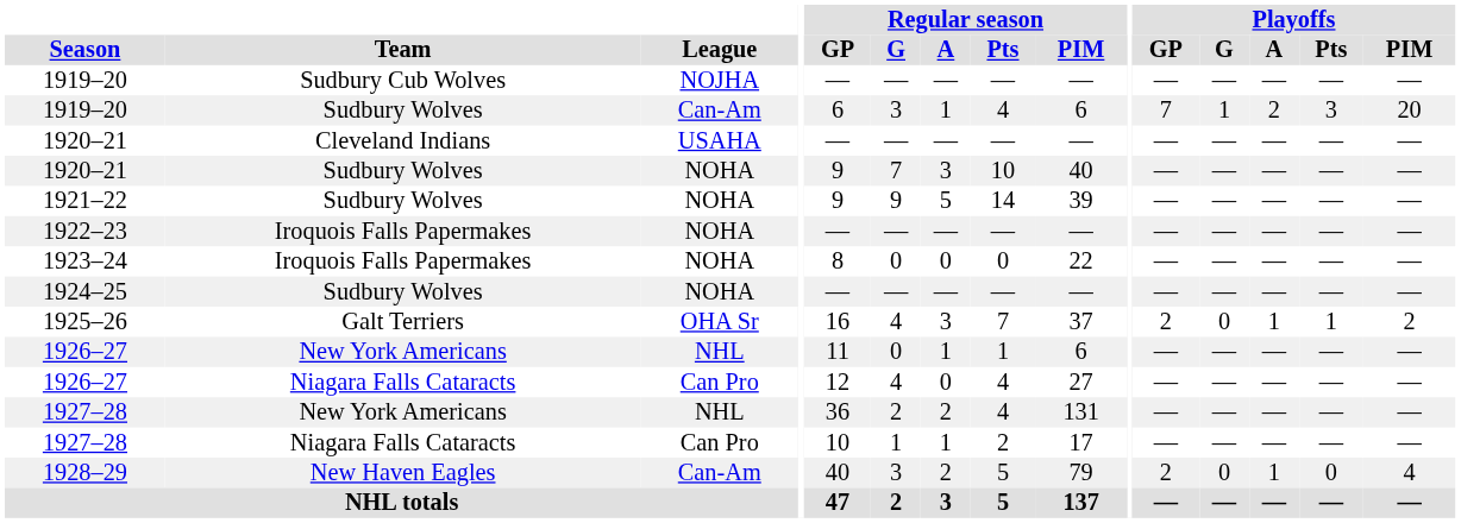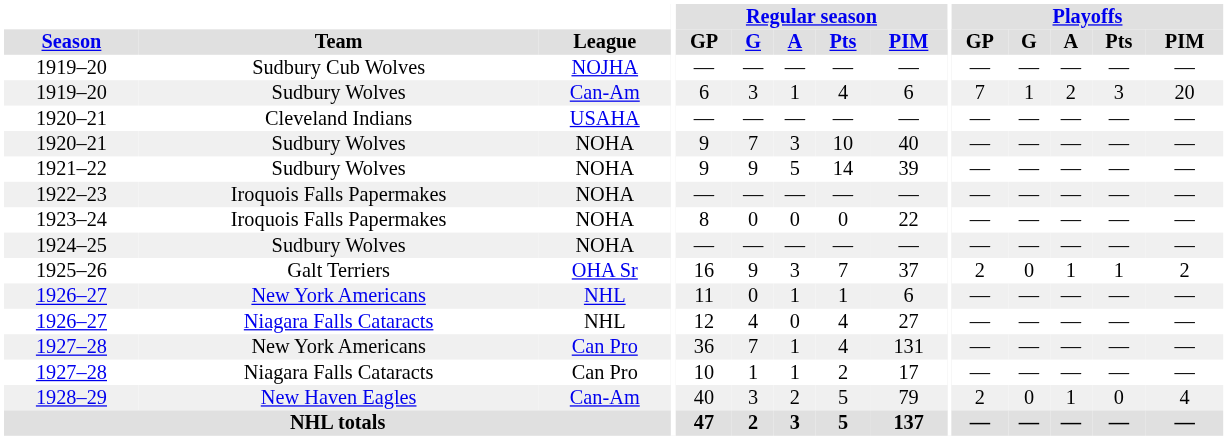1925–26 | Regular season / G: 4 -> 9
1926–27 / Niagara Falls Cataracts | League: Can Pro -> NHL
1927–28 / New York Americans | League: NHL -> Can Pro
1927–28 / New York Americans | Regular season / G: 2 -> 7
1927–28 / New York Americans | Regular season / A: 2 -> 1
